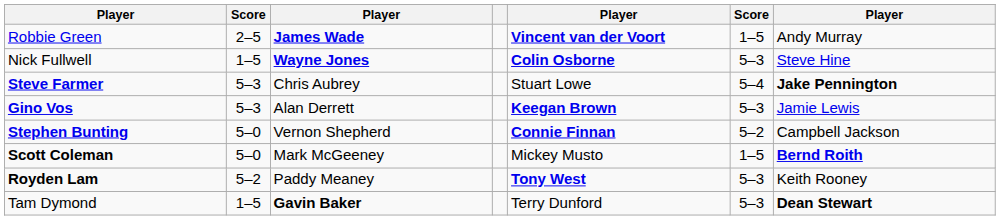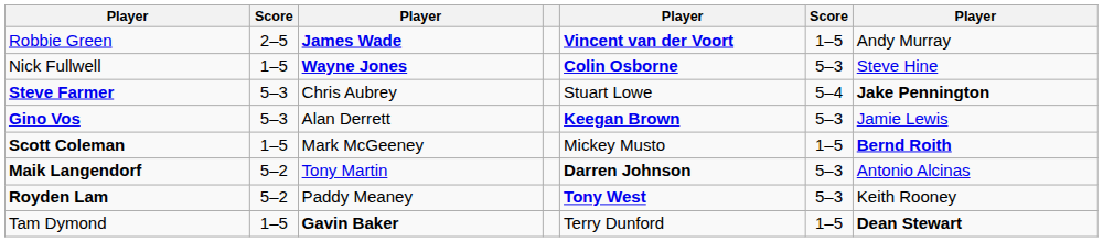- row: Stephen Bunting | 5–0 | Vernon Shepherd | Connie Finnan | 5–2 | Campbell Jackson
Scott Coleman | column 2: 5–0 -> 1–5
+ row: Maik Langendorf | 5–2 | Tony Martin | Darren Johnson | 5–3 | Antonio Alcinas
Tam Dymond | column 6: 5–3 -> 1–5
